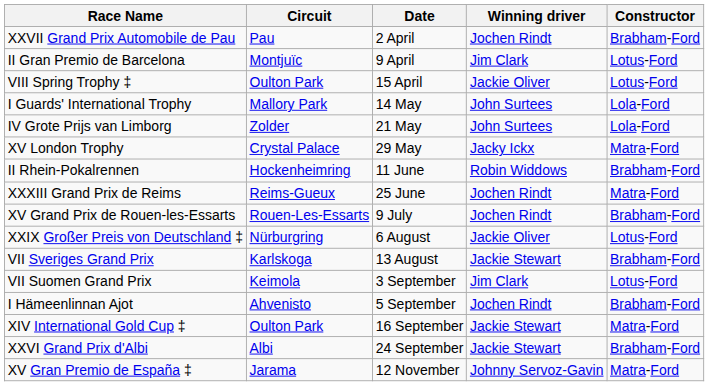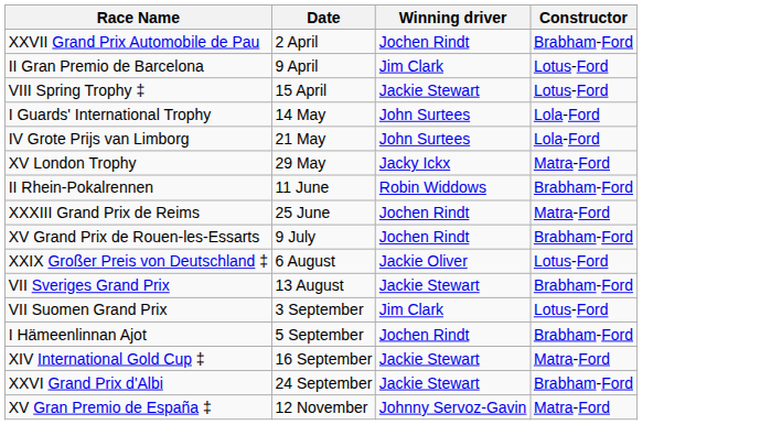- column: Circuit | Pau | Montjuïc | Oulton Park | Mallory Park | Zolder | Crystal Palace | Hockenheimring | Reims-Gueux | Rouen-Les-Essarts | Nürburgring | Karlskoga | Keimola | Ahvenisto | Oulton Park | Albi | Jarama
VIII Spring Trophy ‡ | Winning driver: Jackie Oliver -> Jackie Stewart
